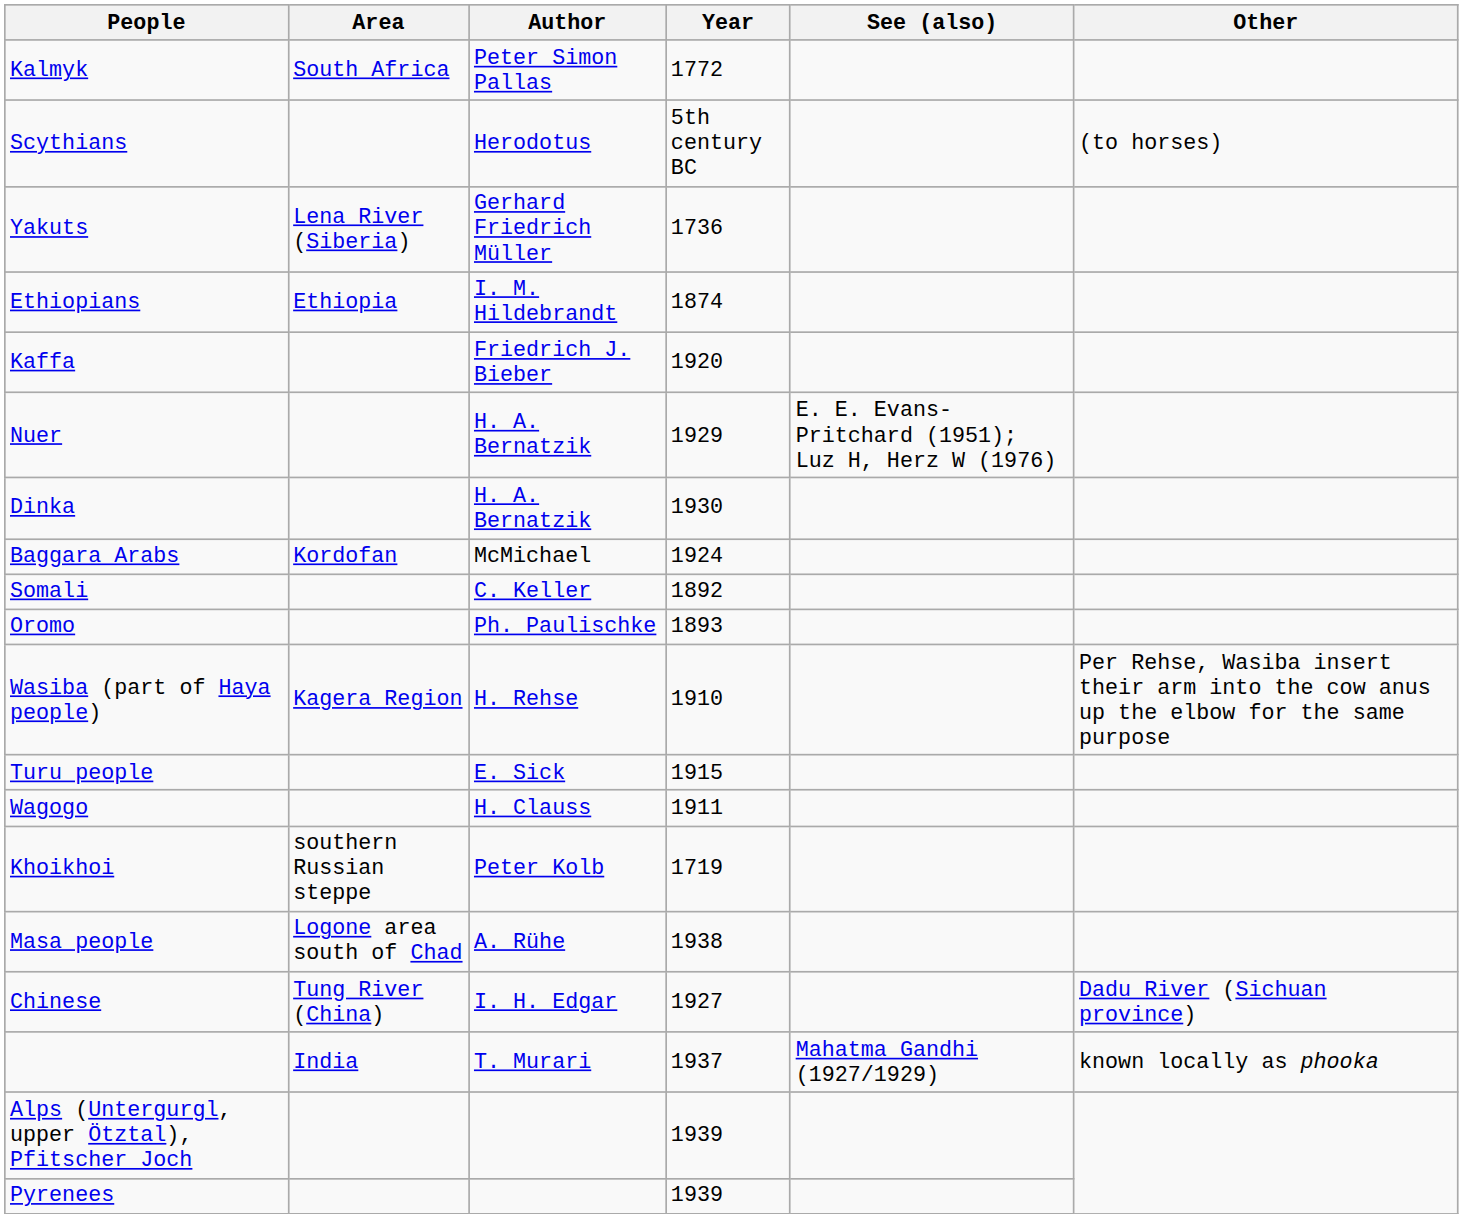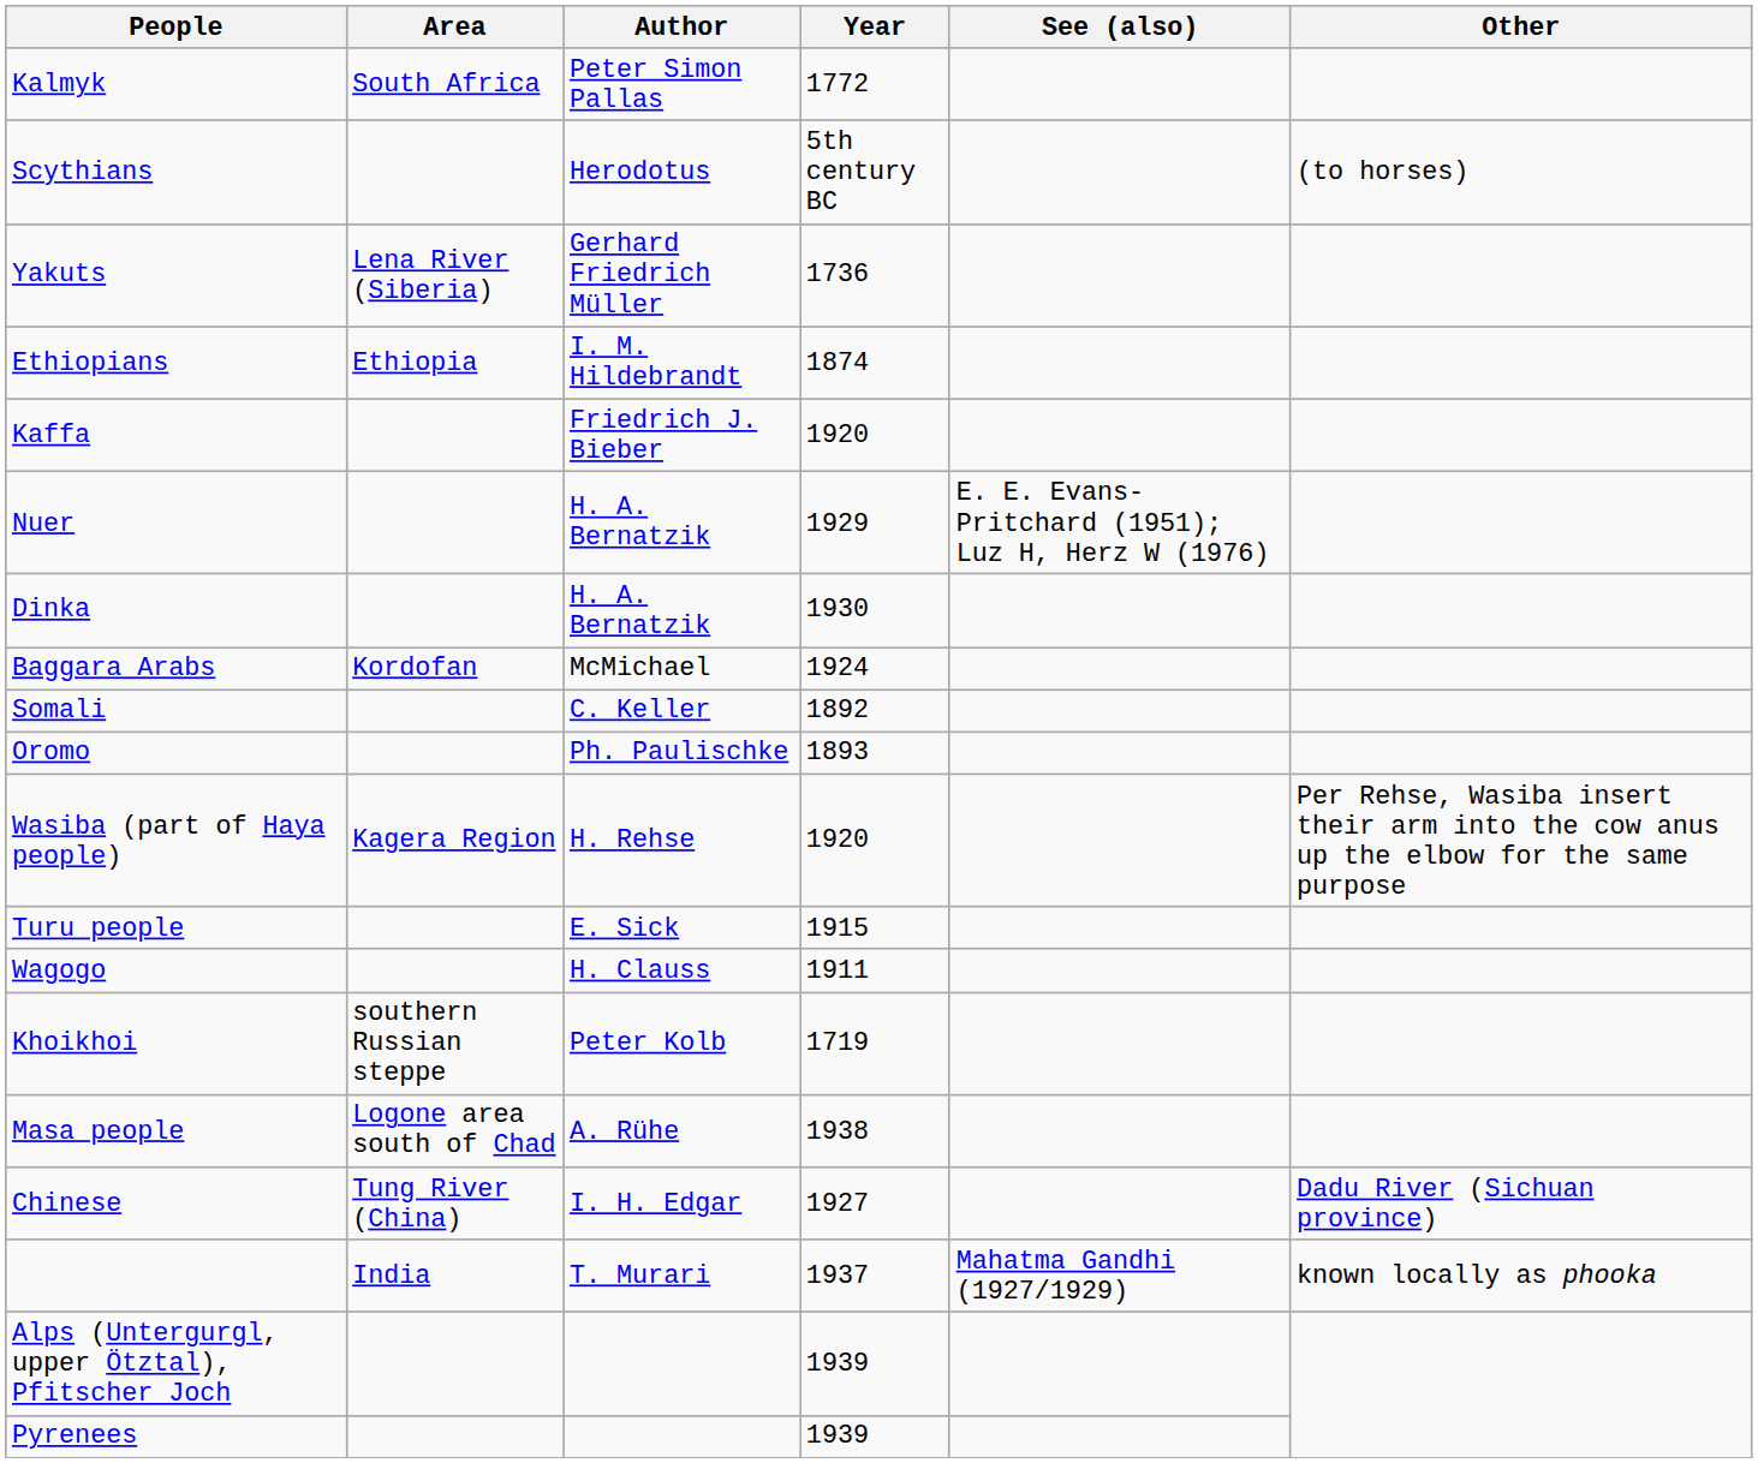Wasiba (part of Haya people) | Year: 1910 -> 1920
